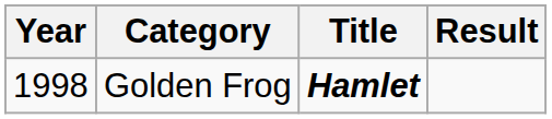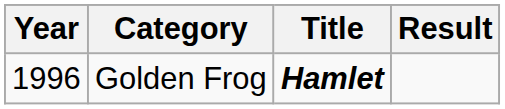Golden Frog | Year: 1998 -> 1996
